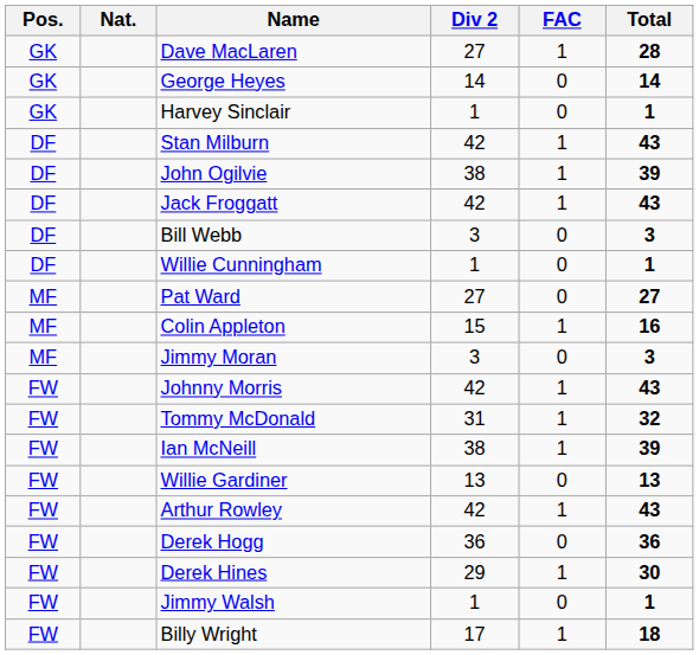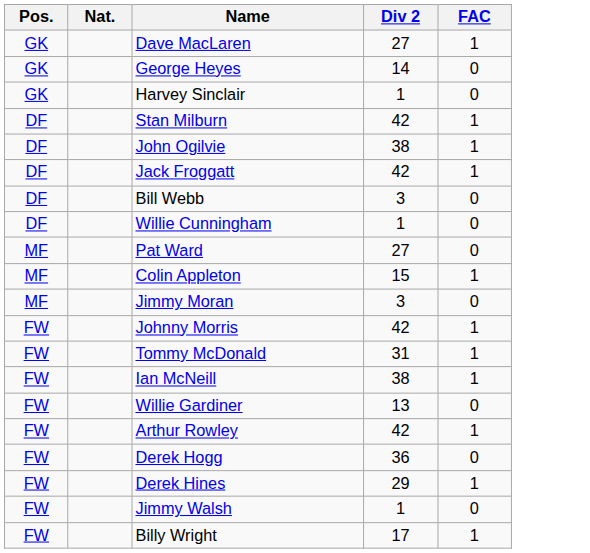- column: Total | 28 | 14 | 1 | 43 | 39 | 43 | 3 | 1 | 27 | 16 | 3 | 43 | 32 | 39 | 13 | 43 | 36 | 30 | 1 | 18
